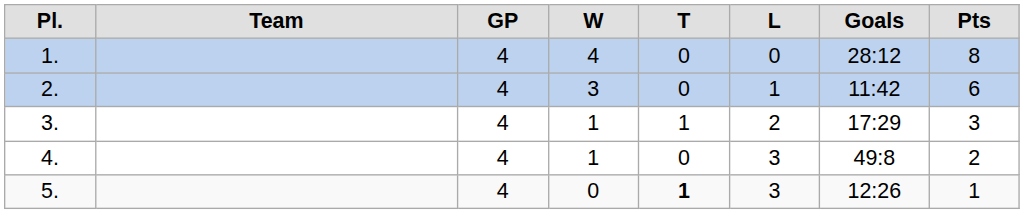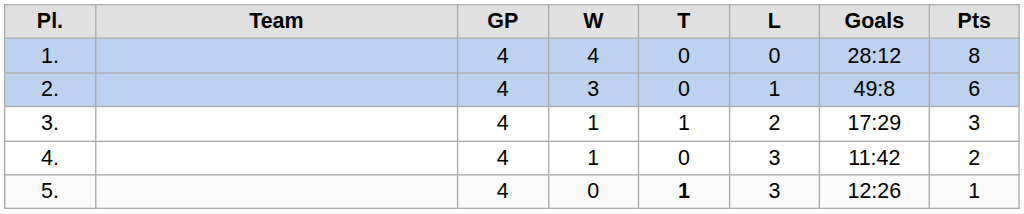2. | column 7: 11:42 -> 49:8
4. | column 7: 49:8 -> 11:42
